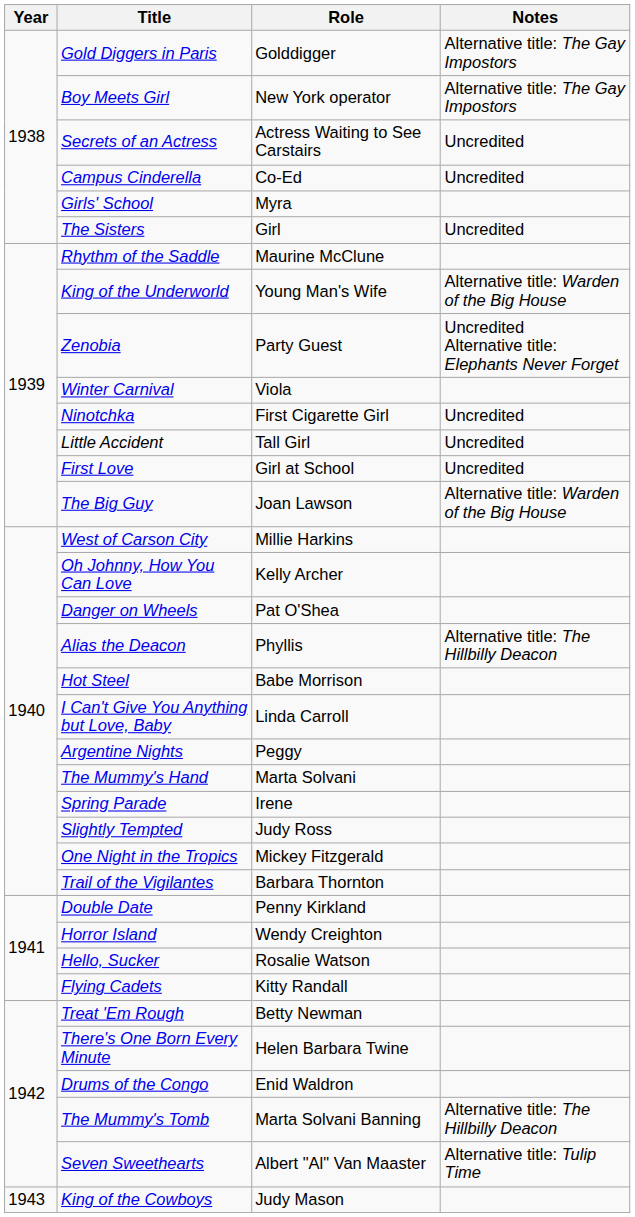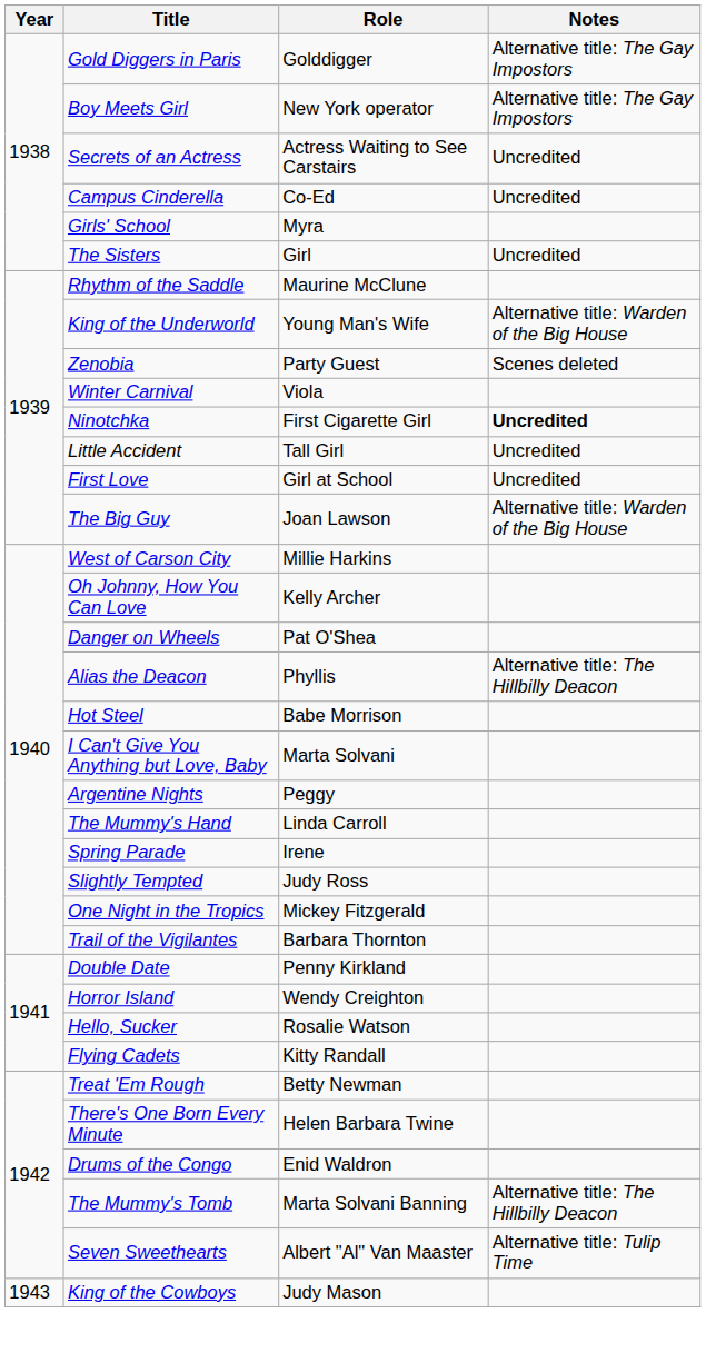Zenobia | Notes: Uncredited Alternative title: Elephants Never Forget -> Scenes deleted
Ninotchka | Notes: normal -> bold
I Can't Give You Anything but Love, Baby | Role: Linda Carroll -> Marta Solvani
The Mummy's Hand | Role: Marta Solvani -> Linda Carroll
